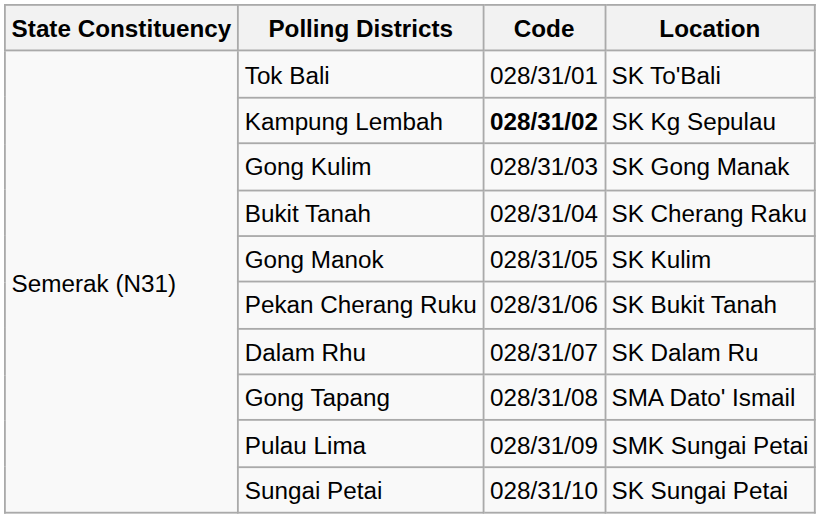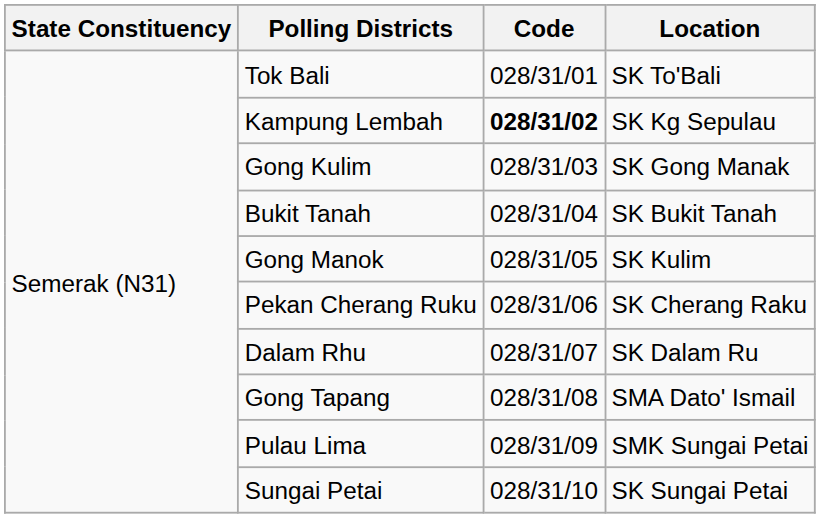Bukit Tanah | Location: SK Cherang Raku -> SK Bukit Tanah
Pekan Cherang Ruku | Location: SK Bukit Tanah -> SK Cherang Raku
